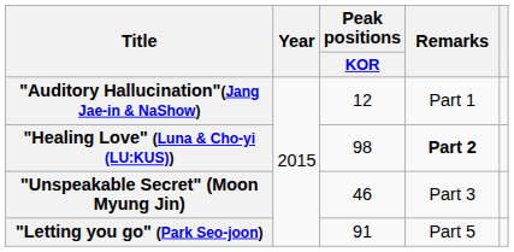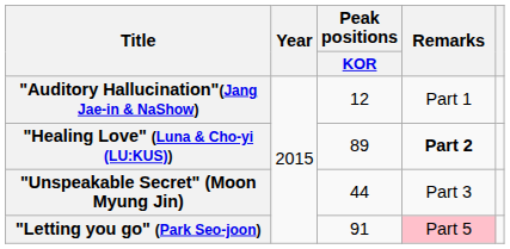"Healing Love" (Luna & Cho-yi (LU:KUS)) | Peak positions / KOR: 98 -> 89
"Unspeakable Secret" (Moon Myung Jin) | Peak positions / KOR: 46 -> 44
"Letting you go" (Park Seo-joon) | Remarks: no background -> pink background
